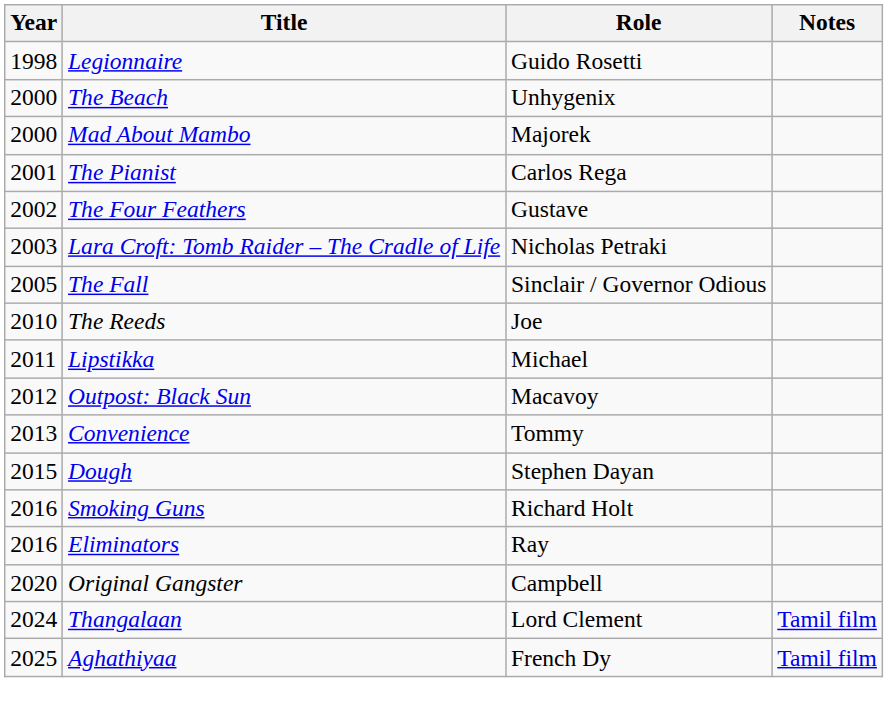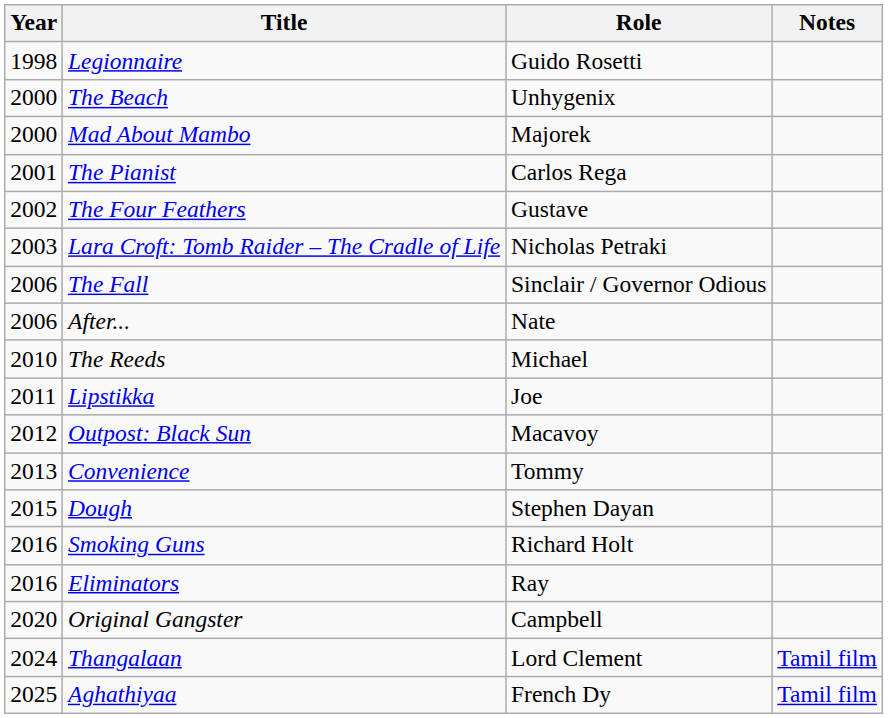The Fall | Year: 2005 -> 2006
+ row: 2006 | After... | Nate
The Reeds | Role: Joe -> Michael
Lipstikka | Role: Michael -> Joe
